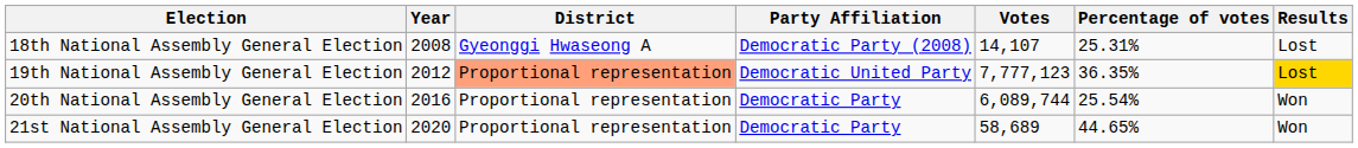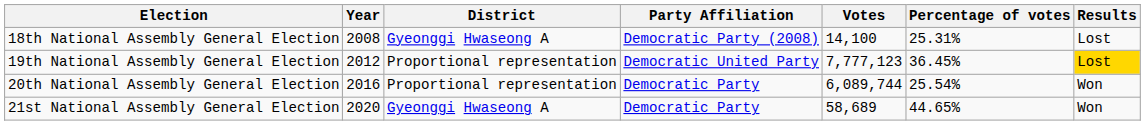18th National Assembly General Election | Votes: 14,107 -> 14,100
19th National Assembly General Election | District: lightsalmon background -> no background
19th National Assembly General Election | Percentage of votes: 36.35% -> 36.45%
21st National Assembly General Election | District: Proportional representation -> Gyeonggi Hwaseong A
